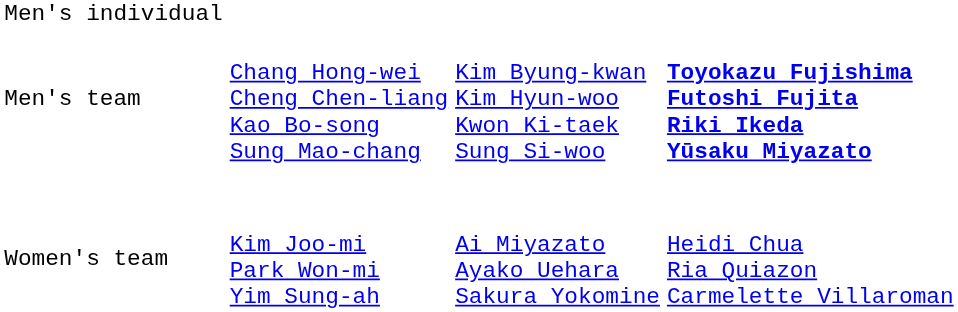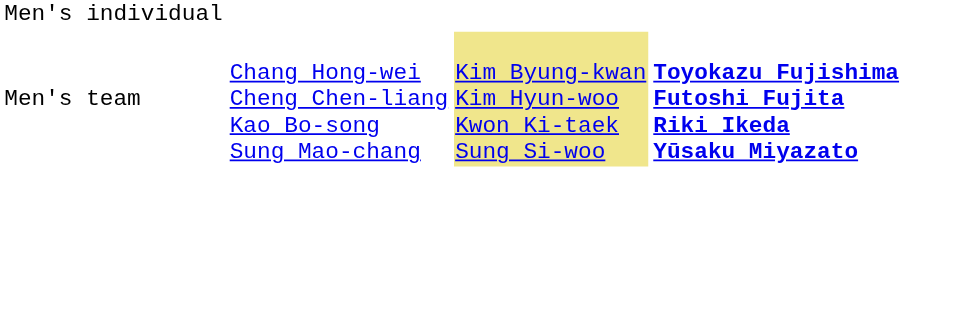Men's team | column 3: no background -> khaki background
- row: Women's team | Kim Joo-mi Park Won-mi Yim Sung-ah | Ai Miyazato Ayako Uehara Sakura Yokomine | Heidi Chua Ria Quiazon Carmelette Villaroman
